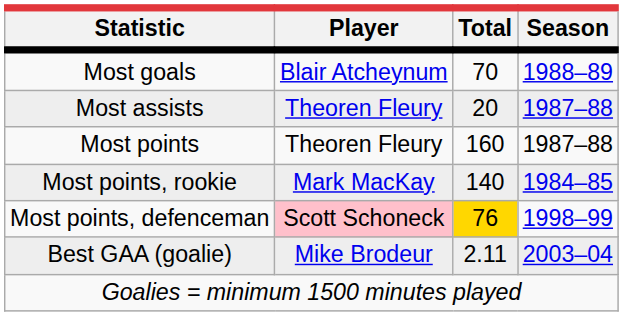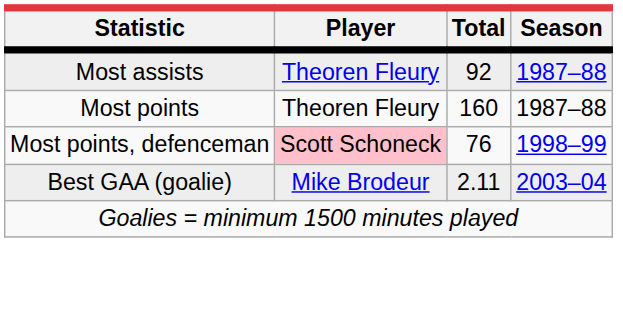- row: Most goals | Blair Atcheynum | 70 | 1988–89
Most assists | Total: 20 -> 92
- row: Most points, rookie | Mark MacKay | 140 | 1984–85
Most points, defenceman | Total: gold background -> no background
